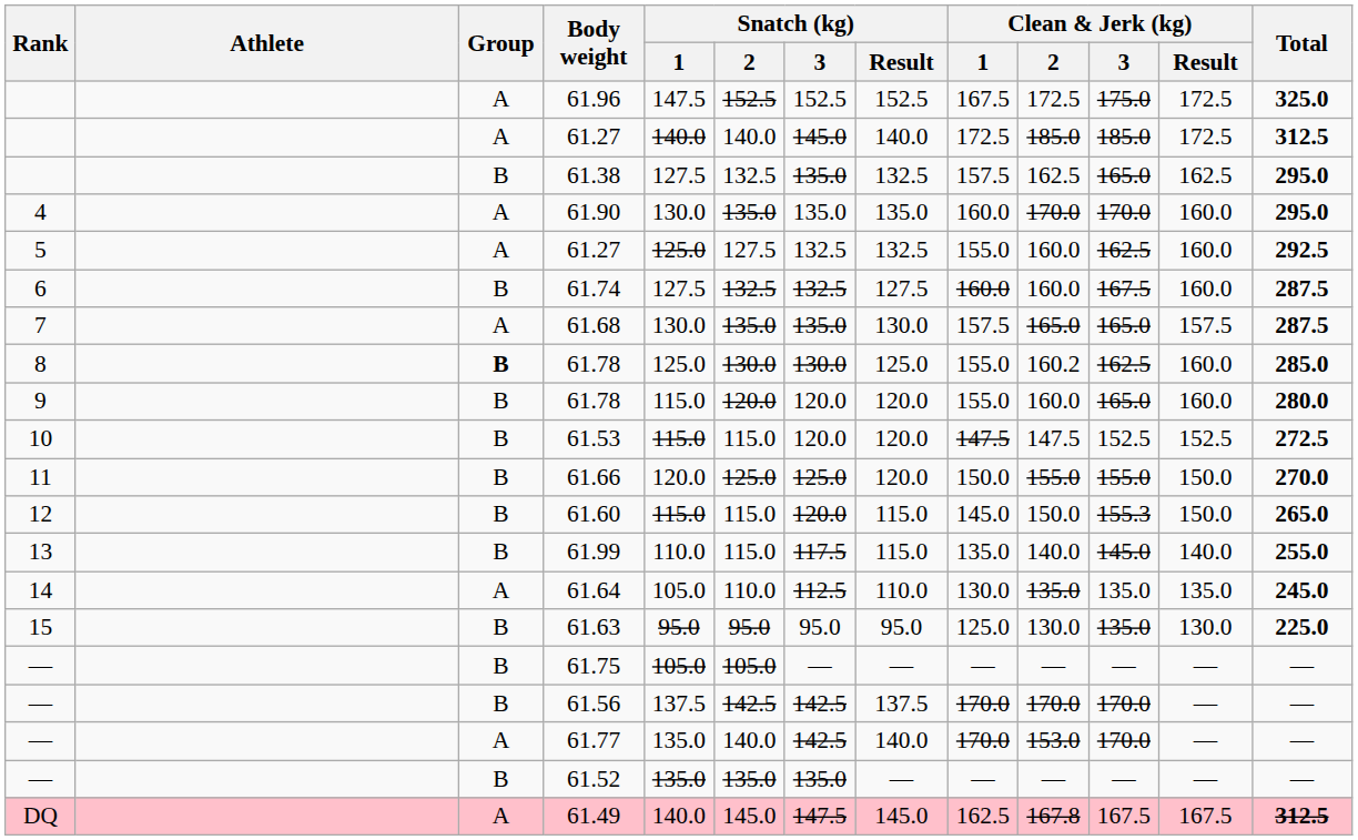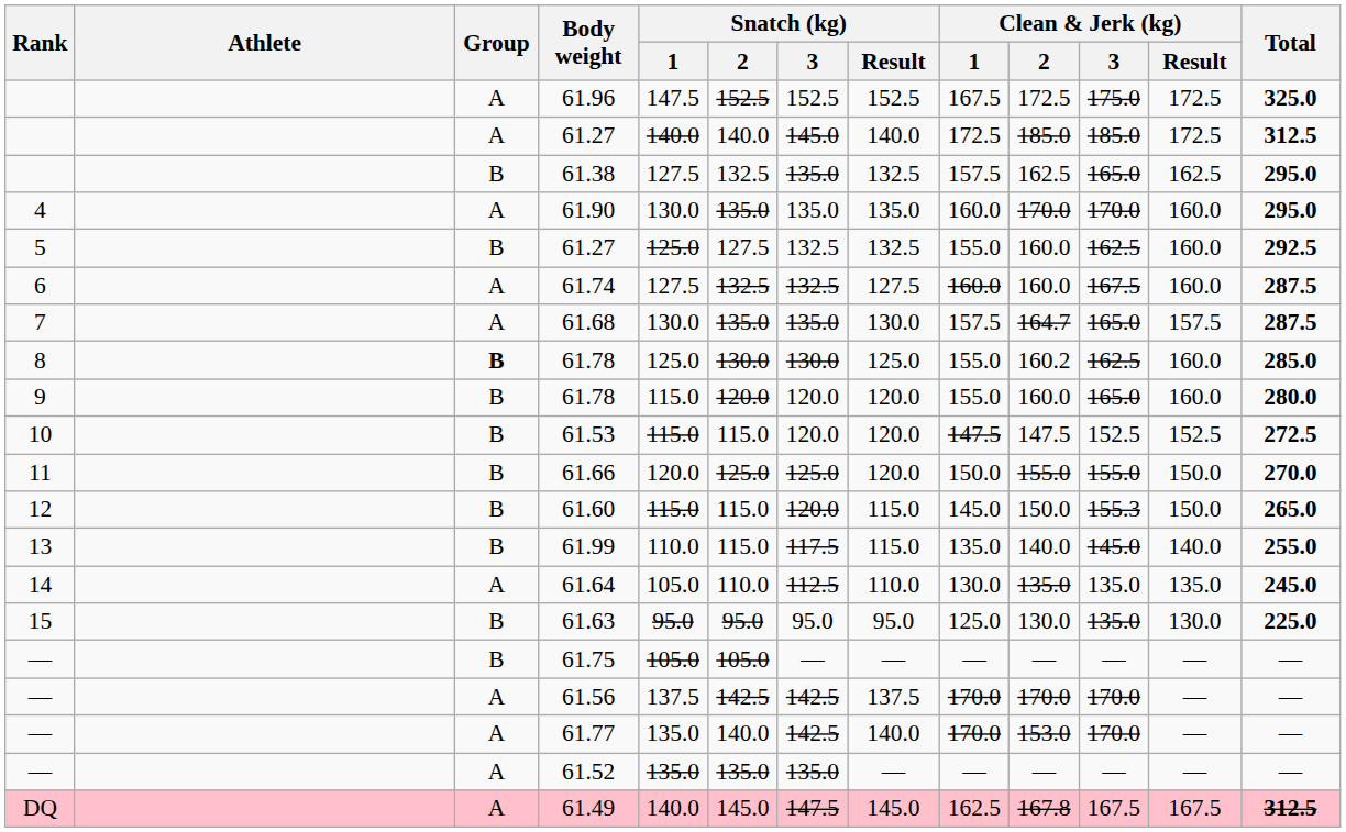5 / 61.27 | Group: A -> B
61.74 | Group: B -> A
61.68 | Clean & Jerk (kg) / 2: 165.0 -> 164.7
61.56 | Group: B -> A
61.52 | Group: B -> A
